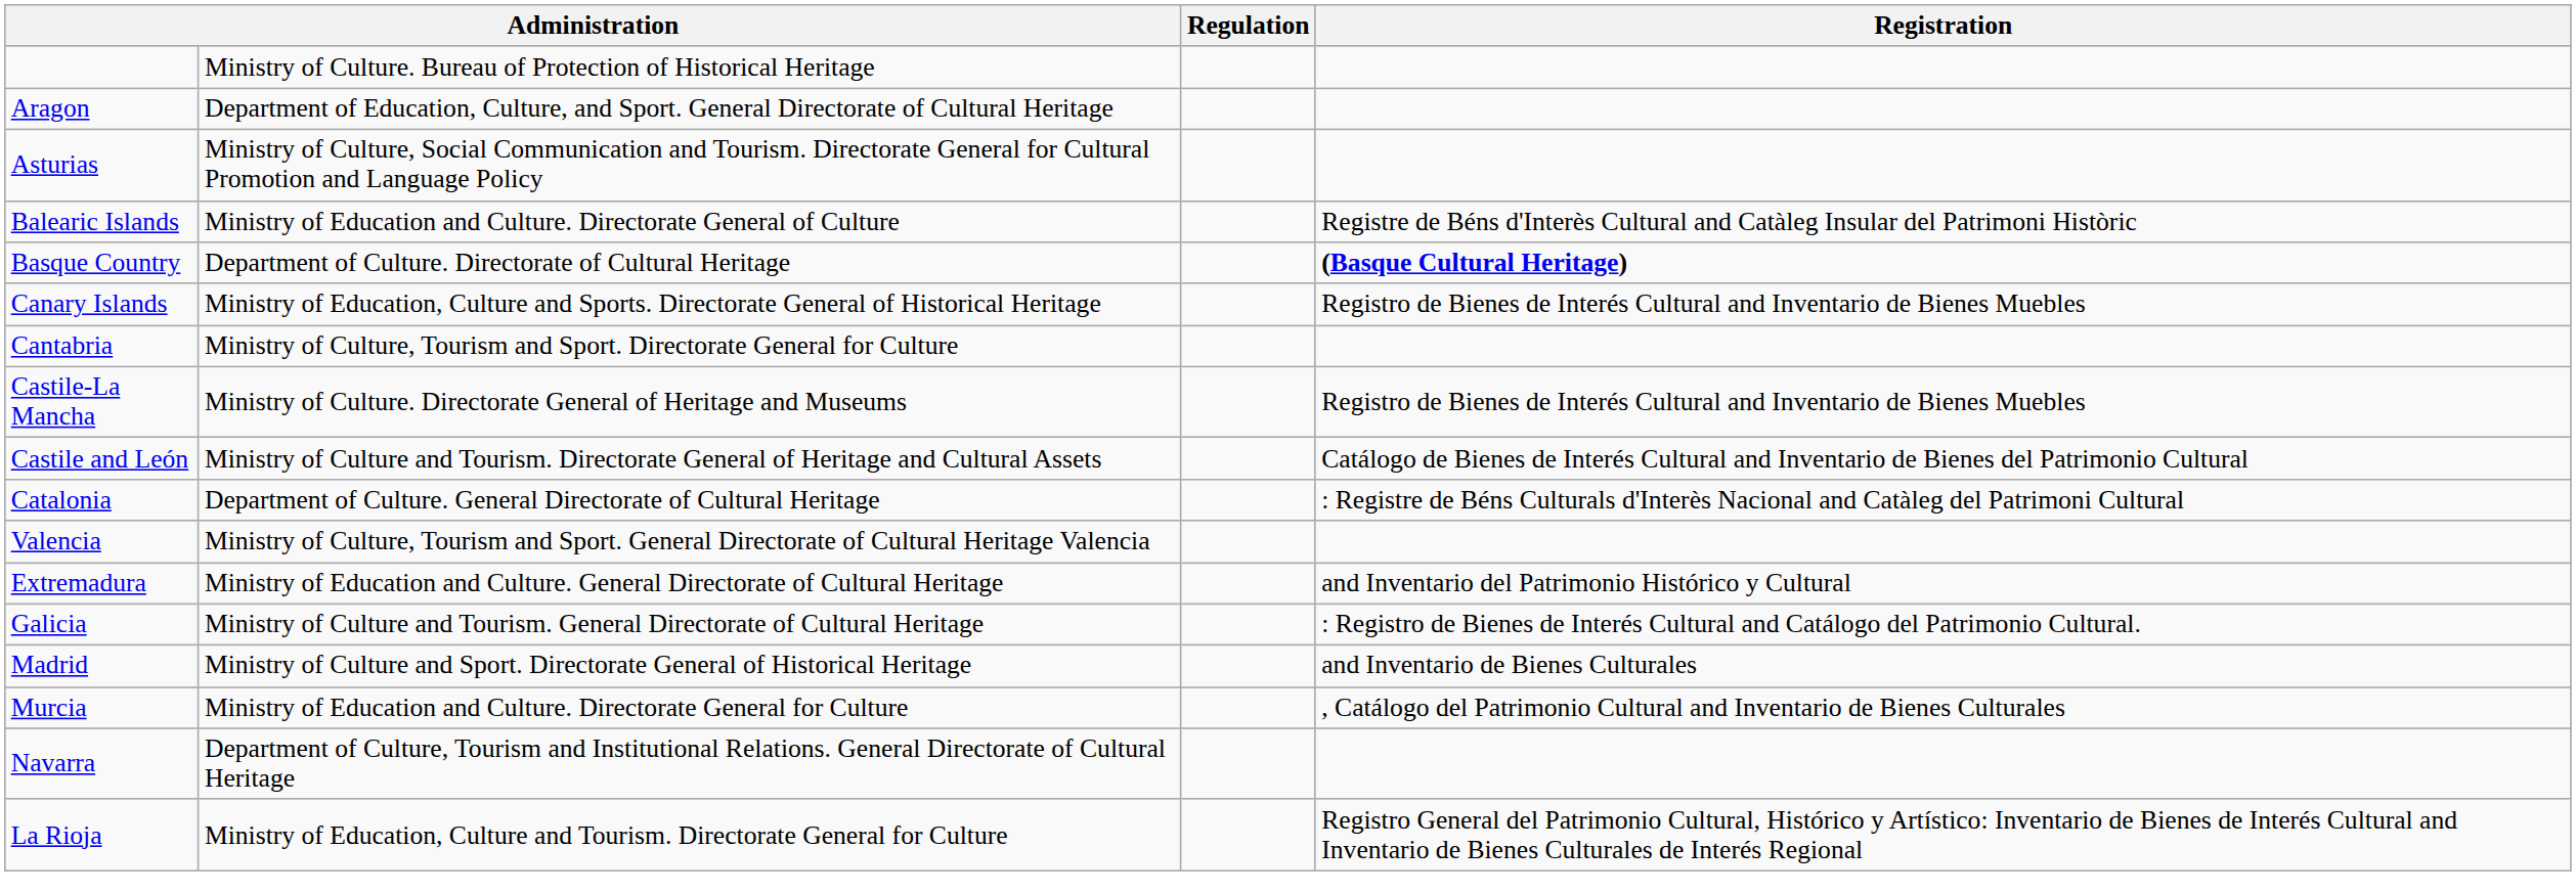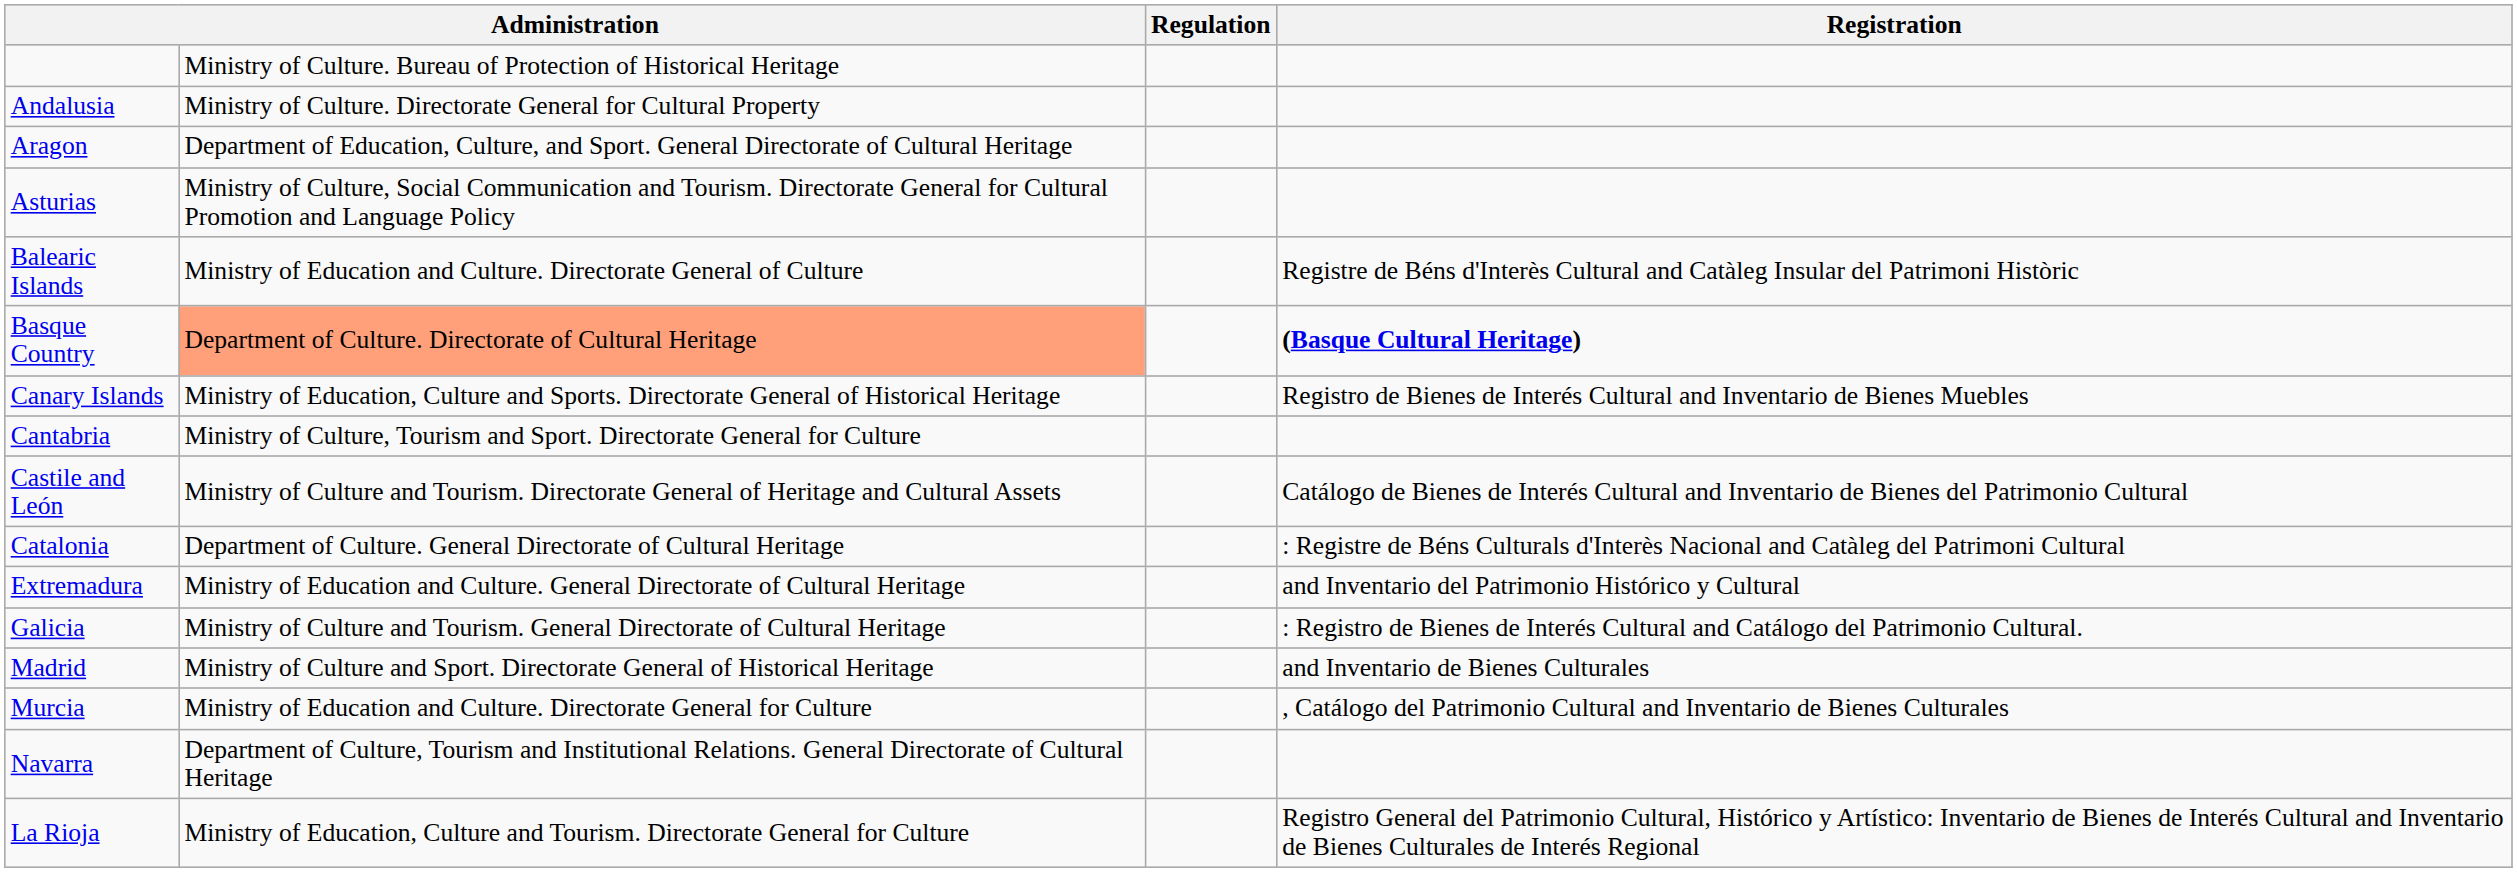+ row: Andalusia | Ministry of Culture. Directorate General for Cultural Property
Basque Country | column 2: no background -> lightsalmon background
- row: Castile-La Mancha | Ministry of Culture. Directorate General of Heritage and Museums | Registro de Bienes de Interés Cultural and Inventario de Bienes Muebles
- row: Valencia | Ministry of Culture, Tourism and Sport. General Directorate of Cultural Heritage Valencia
